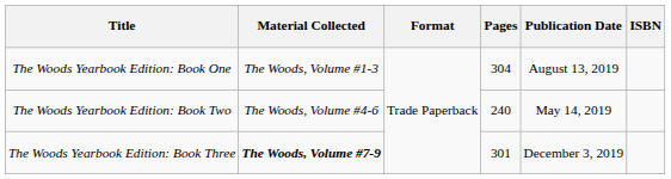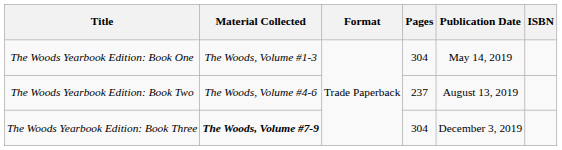The Woods Yearbook Edition: Book One | Publication Date: August 13, 2019 -> May 14, 2019
The Woods Yearbook Edition: Book Two | Pages: 240 -> 237
The Woods Yearbook Edition: Book Two | Publication Date: May 14, 2019 -> August 13, 2019
The Woods Yearbook Edition: Book Three | Pages: 301 -> 304
